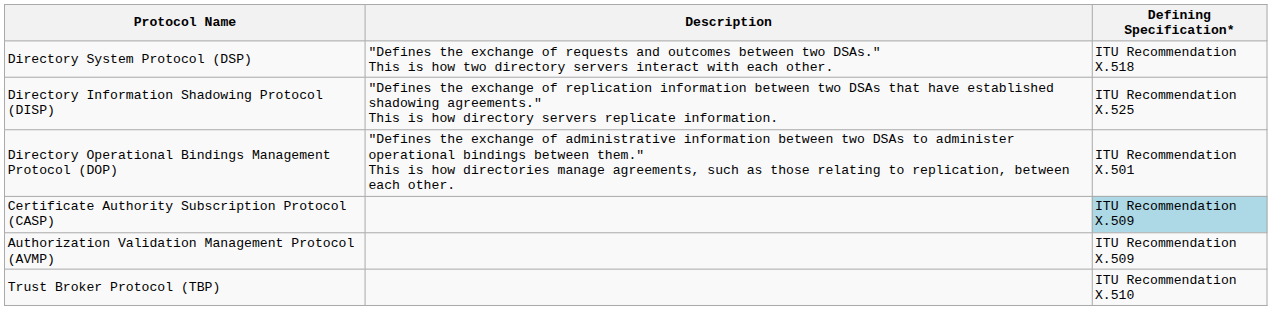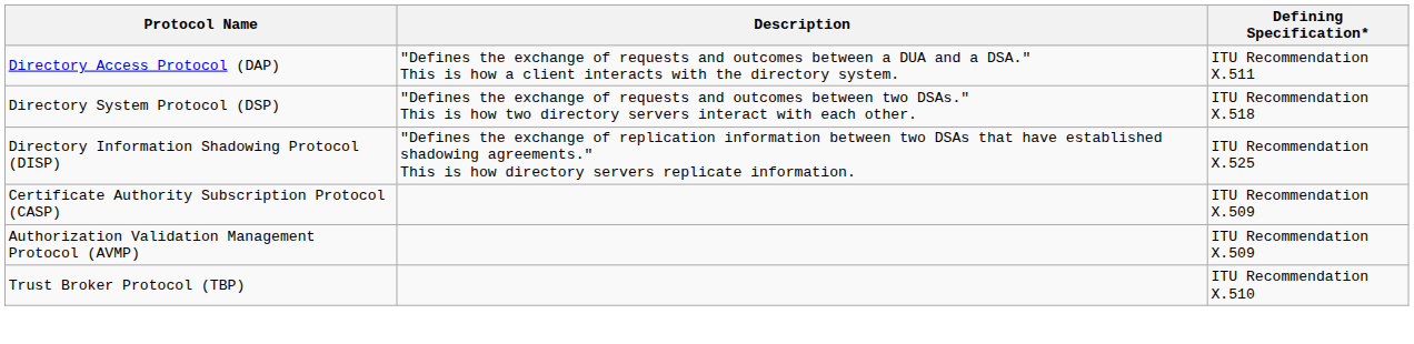+ row: Directory Access Protocol (DAP) | "Defines the exchange of requests and outcomes between a DUA and a DSA." This is how a client interacts with the directory system. | ITU Recommendation X.511
- row: Directory Operational Bindings Management Protocol (DOP) | "Defines the exchange of administrative information between two DSAs to administer operational bindings between them." This is how directories manage agreements, such as those relating to replication, between each other. | ITU Recommendation X.501
Certificate Authority Subscription Protocol (CASP) | Defining Specification*: lightblue background -> no background
